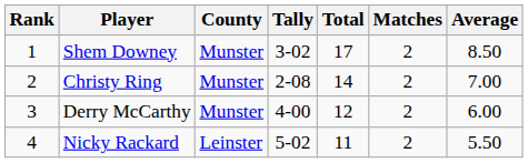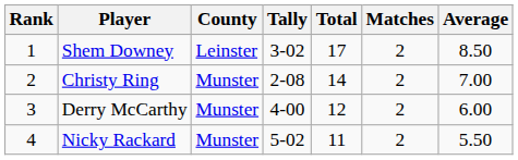Shem Downey | County: Munster -> Leinster
Nicky Rackard | County: Leinster -> Munster
